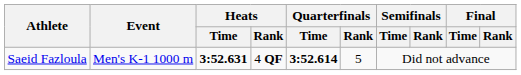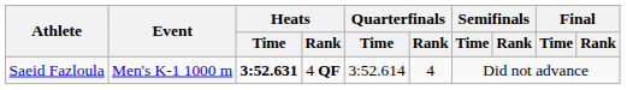Saeid Fazloula | Quarterfinals / Time: bold -> normal
Saeid Fazloula | Quarterfinals / Rank: 5 -> 4
